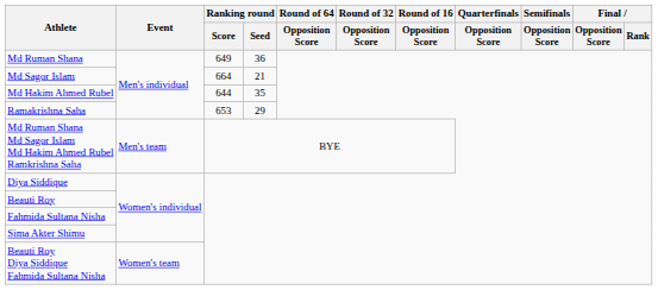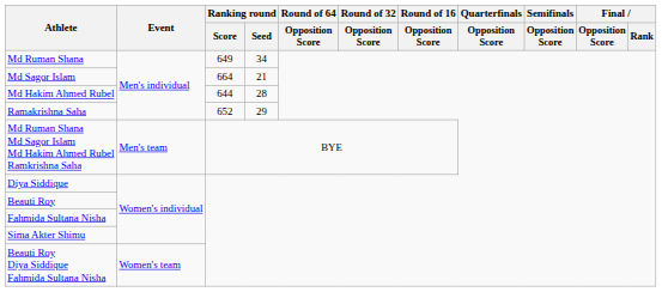Md Ruman Shana | Ranking round / Seed: 36 -> 34
Md Hakim Ahmed Rubel | Ranking round / Seed: 35 -> 28
Ramakrishna Saha | Ranking round / Score: 653 -> 652
